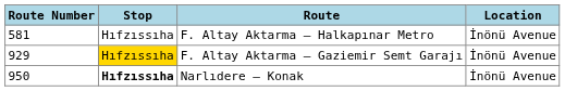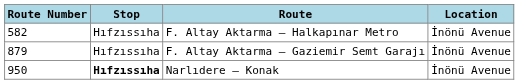F. Altay Aktarma — Halkapınar Metro | Route Number: 581 -> 582
F. Altay Aktarma — Gaziemir Semt Garajı | Route Number: 929 -> 879
F. Altay Aktarma — Gaziemir Semt Garajı | Stop: gold background -> no background
